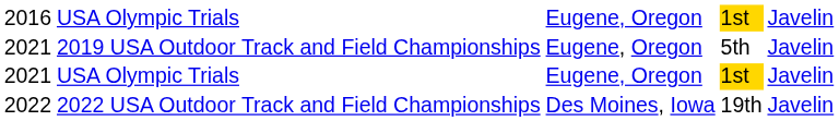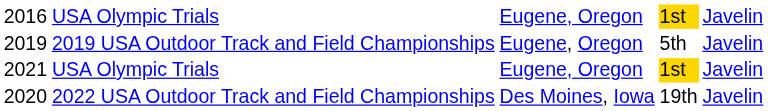2019 USA Outdoor Track and Field Championships | column 1: 2021 -> 2019
2022 USA Outdoor Track and Field Championships | column 1: 2022 -> 2020
